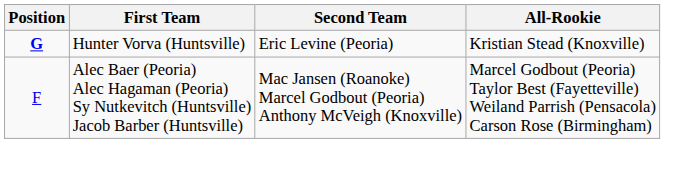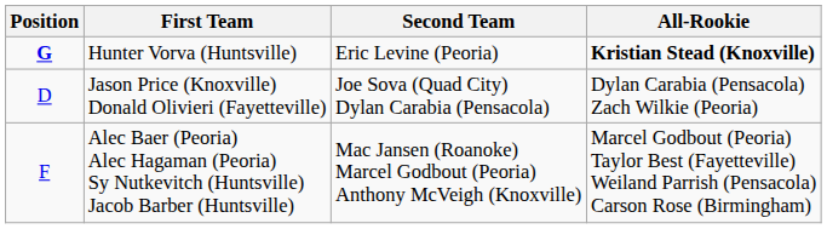Hunter Vorva (Huntsville) | All-Rookie: normal -> bold
+ row: D | Jason Price (Knoxville) Donald Olivieri (Fayetteville) | Joe Sova (Quad City) Dylan Carabia (Pensacola) | Dylan Carabia (Pensacola) Zach Wilkie (Peoria)
